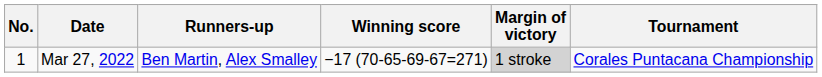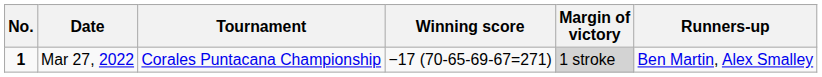columns swapped: Tournament <-> Runners-up
Mar 27, 2022 | No.: normal -> bold
